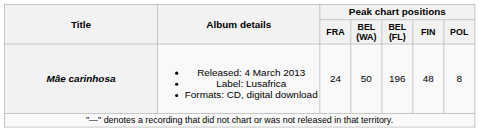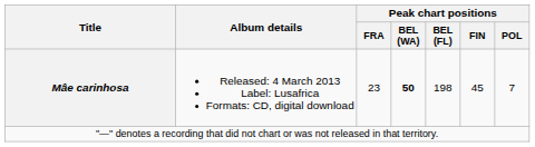Mâe carinhosa | Peak chart positions / FRA: 24 -> 23
Mâe carinhosa | Peak chart positions / BEL (WA): normal -> bold
Mâe carinhosa | Peak chart positions / BEL (FL): 196 -> 198
Mâe carinhosa | Peak chart positions / FIN: 48 -> 45
Mâe carinhosa | Peak chart positions / POL: 8 -> 7
